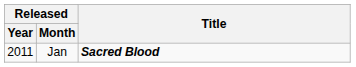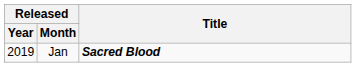Jan | Released / Year: 2011 -> 2019
